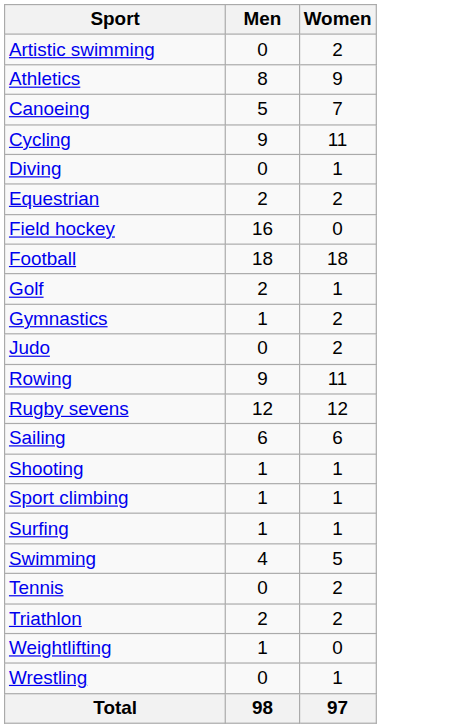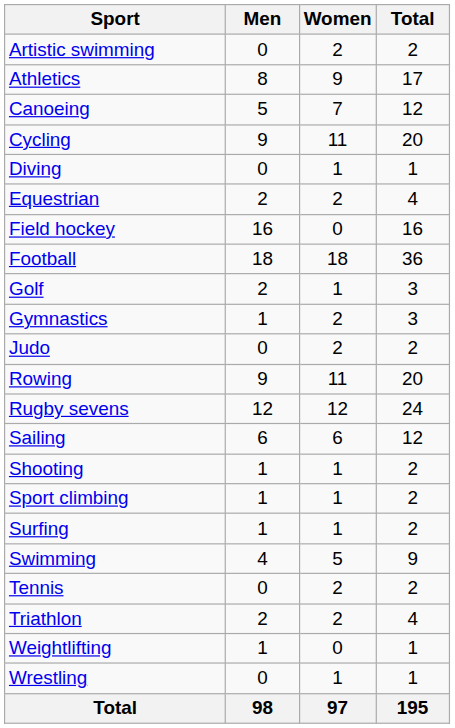+ column: Total | 2 | 17 | 12 | 20 | 1 | 4 | 16 | 36 | 3 | 3 | 2 | 20 | 24 | 12 | 2 | 2 | 2 | 9 | 2 | 4 | 1 | 1 | 195
